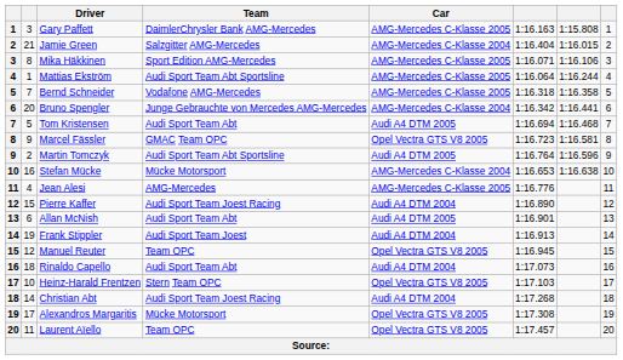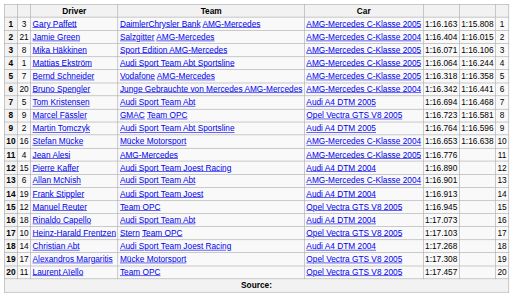Allan McNish | Car: Audi A4 DTM 2005 -> AMG-Mercedes C-Klasse 2004
